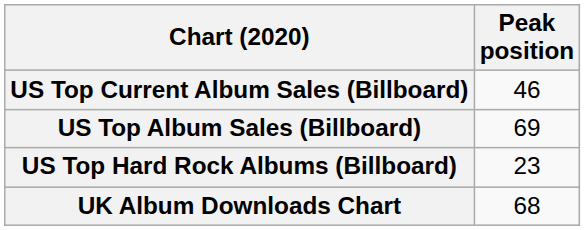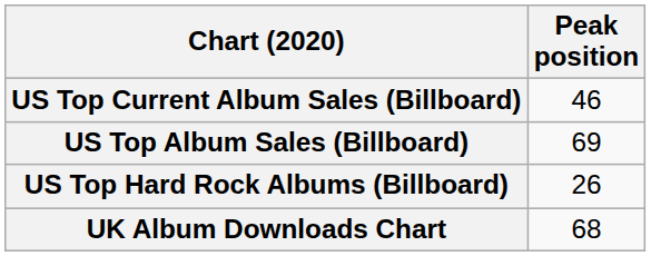US Top Hard Rock Albums (Billboard) | Peak position: 23 -> 26
